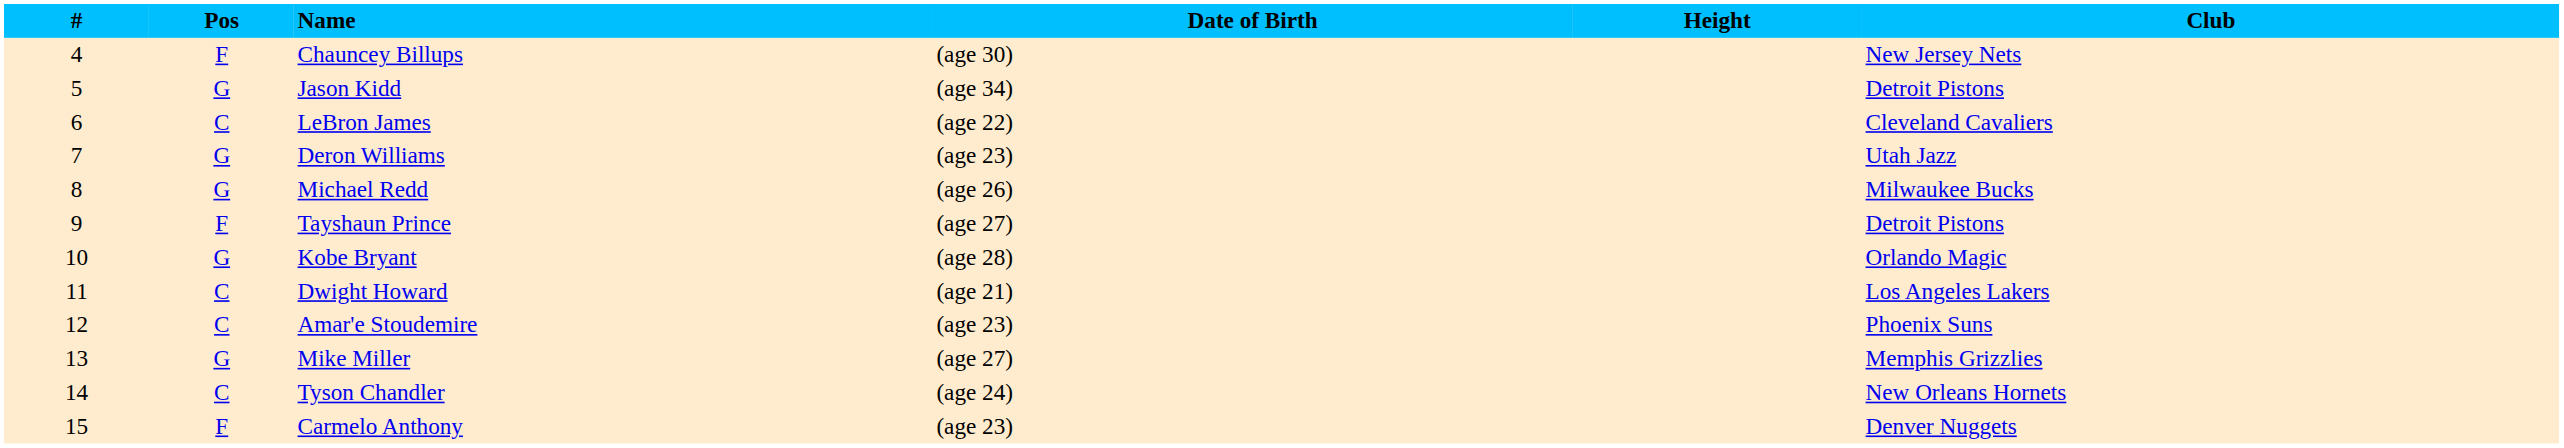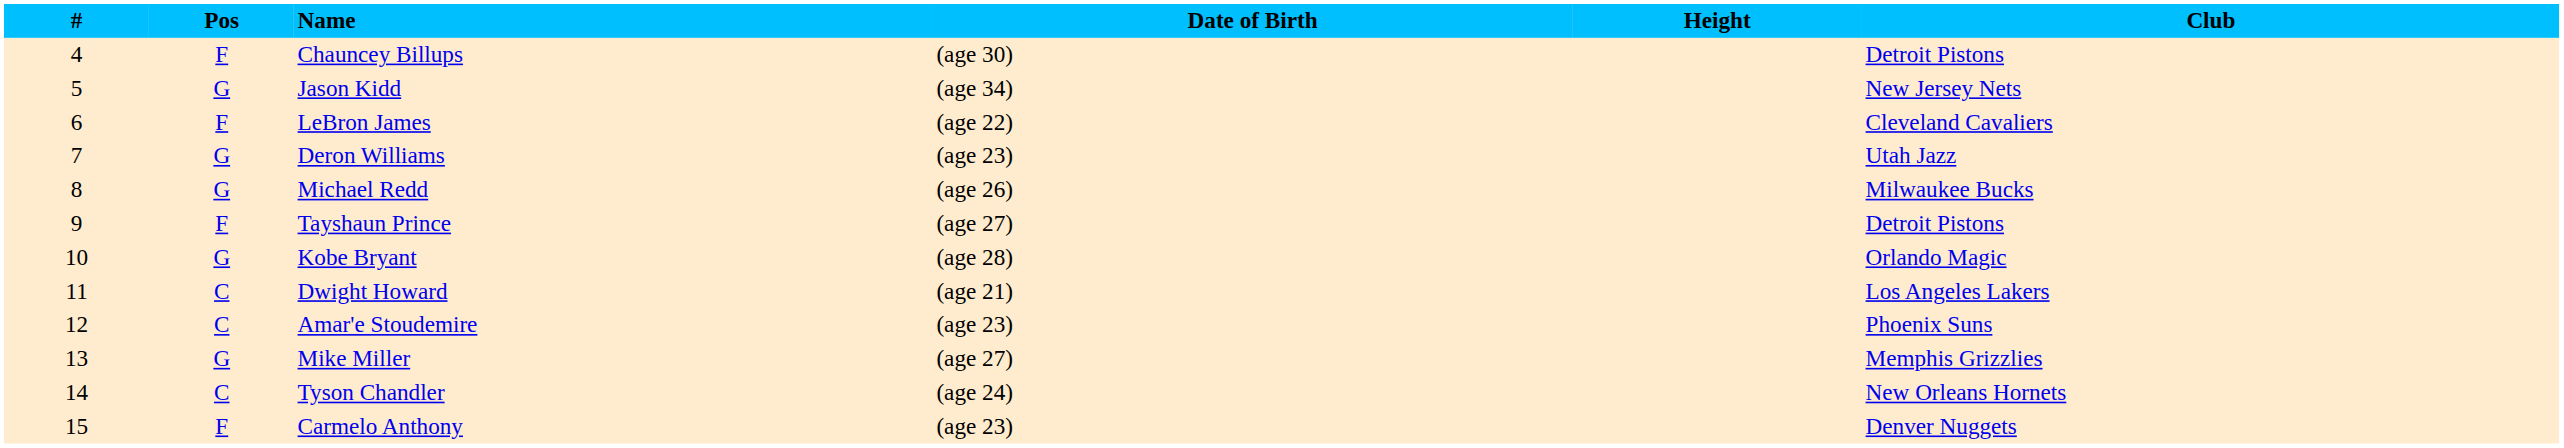Chauncey Billups | Club: New Jersey Nets -> Detroit Pistons
Jason Kidd | Club: Detroit Pistons -> New Jersey Nets
LeBron James | Pos: C -> F
